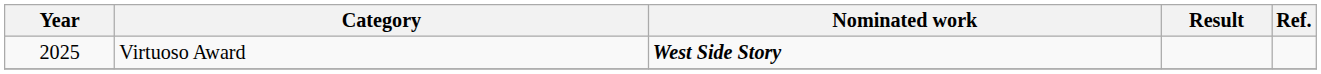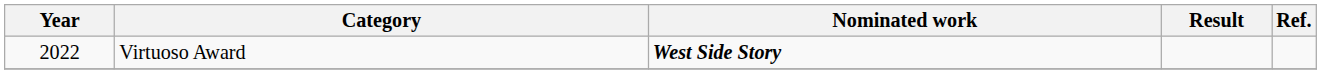Virtuoso Award | Year: 2025 -> 2022
